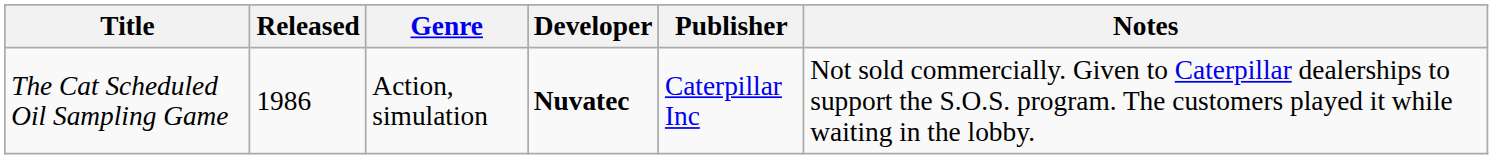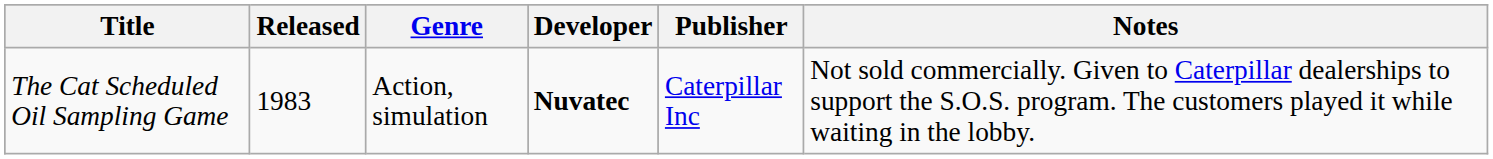The Cat Scheduled Oil Sampling Game | Released: 1986 -> 1983
